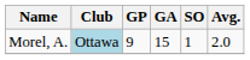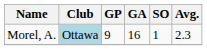Morel, A. | GA: 15 -> 16
Morel, A. | Avg.: 2.0 -> 2.3
